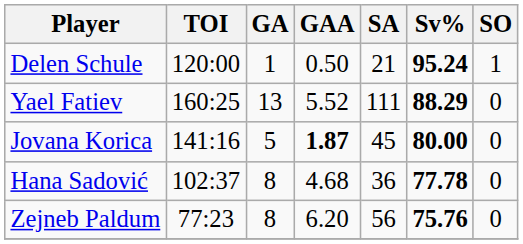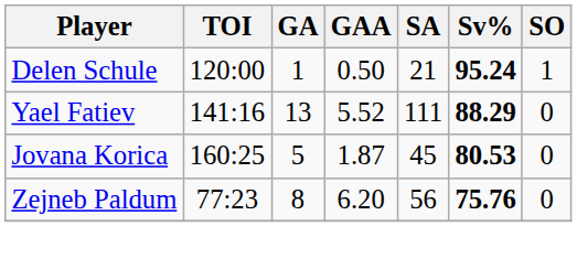Yael Fatiev | TOI: 160:25 -> 141:16
Jovana Korica | TOI: 141:16 -> 160:25
Jovana Korica | GAA: bold -> normal
Jovana Korica | Sv%: 80.00 -> 80.53
- row: Hana Sadović | 102:37 | 8 | 4.68 | 36 | 77.78 | 0
